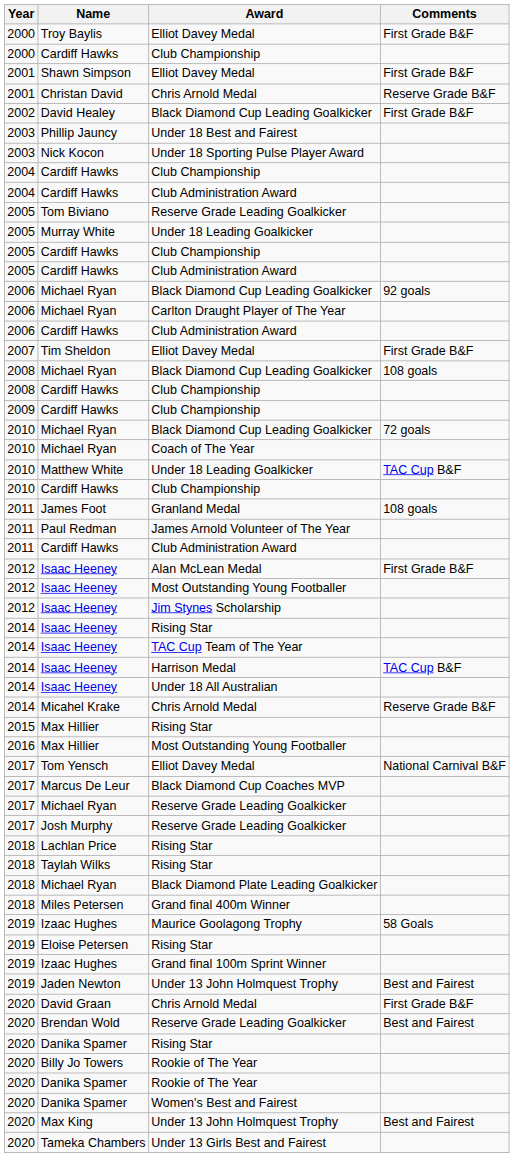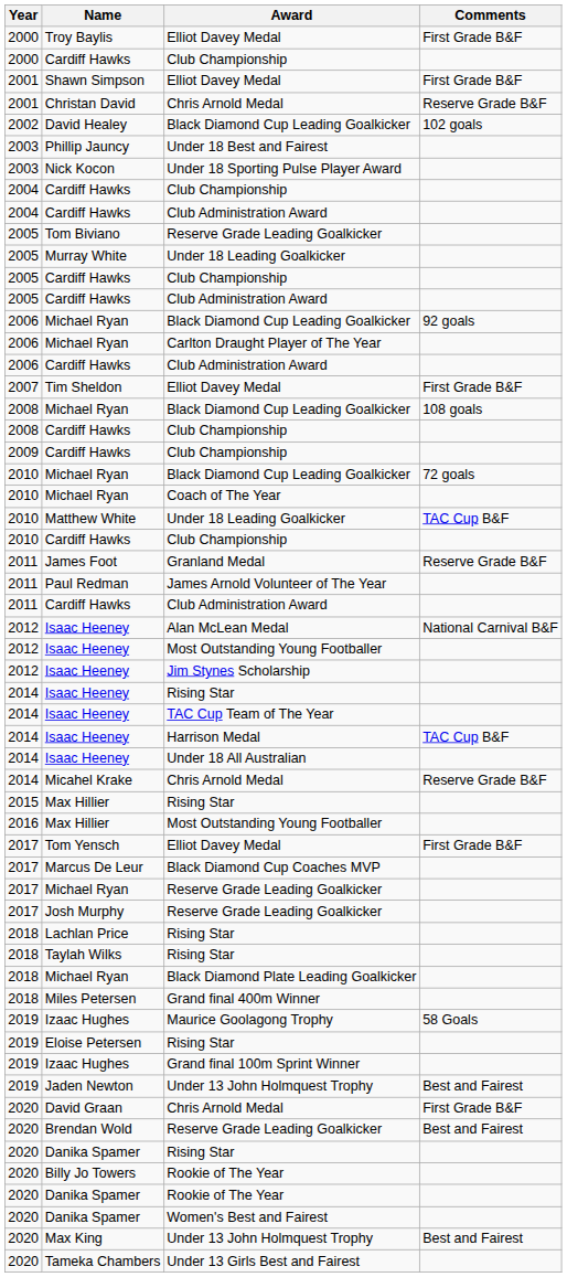David Healey | Comments: First Grade B&F -> 102 goals
James Foot | Comments: 108 goals -> Reserve Grade B&F
Isaac Heeney / Alan McLean Medal | Comments: First Grade B&F -> National Carnival B&F
Tom Yensch | Comments: National Carnival B&F -> First Grade B&F
